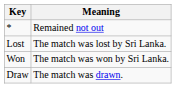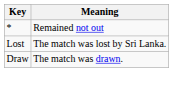- row: Won | The match was won by Sri Lanka.
